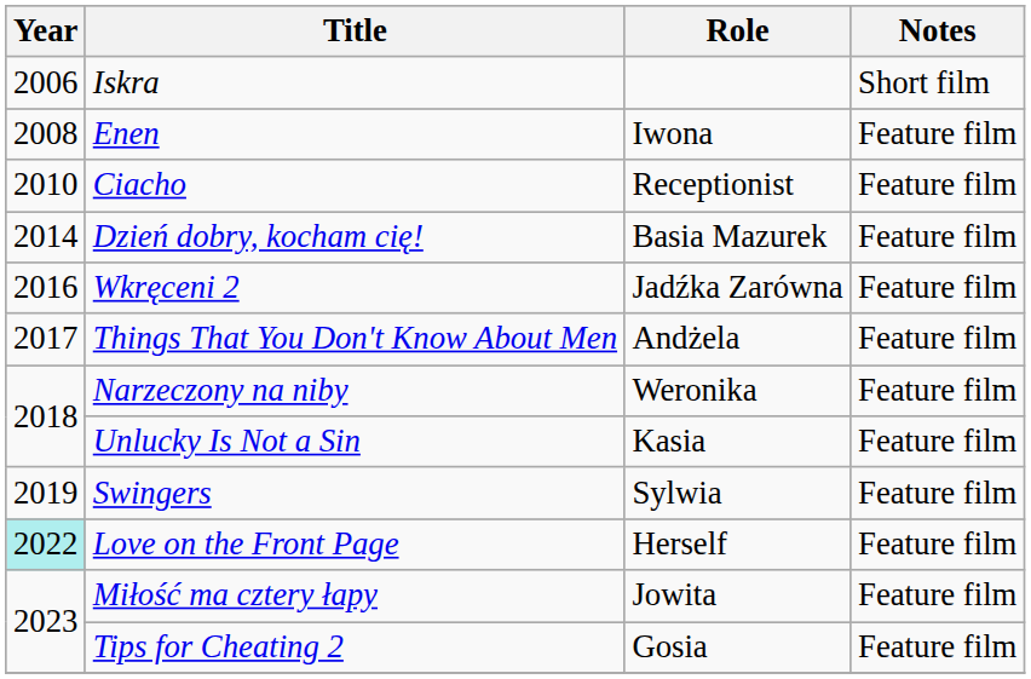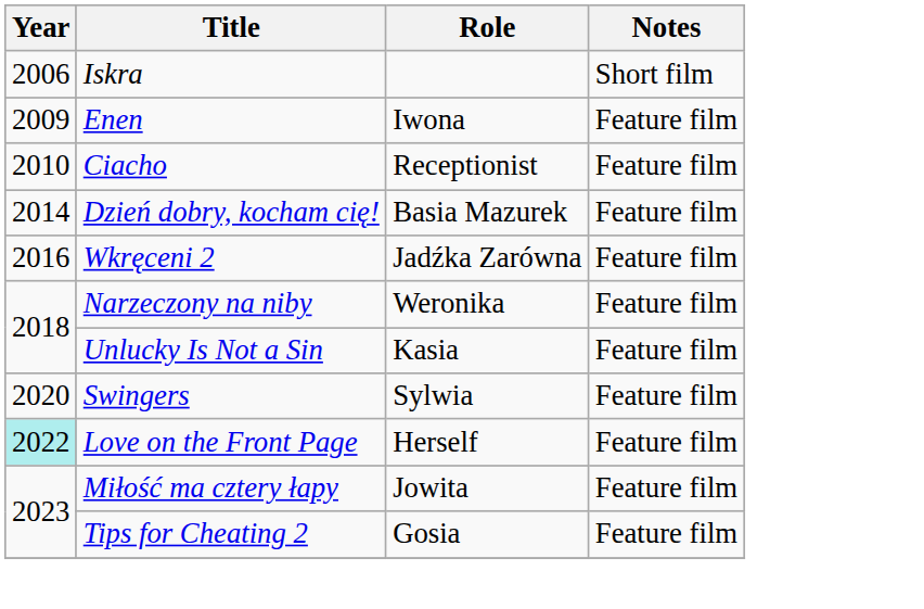Enen | Year: 2008 -> 2009
- row: 2017 | Things That You Don't Know About Men | Andżela | Feature film
Swingers | Year: 2019 -> 2020
